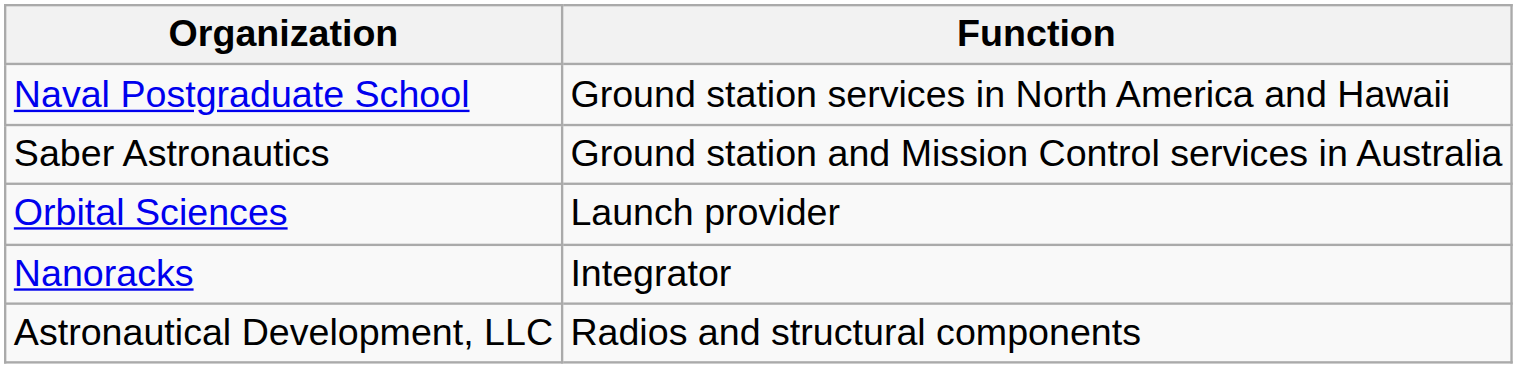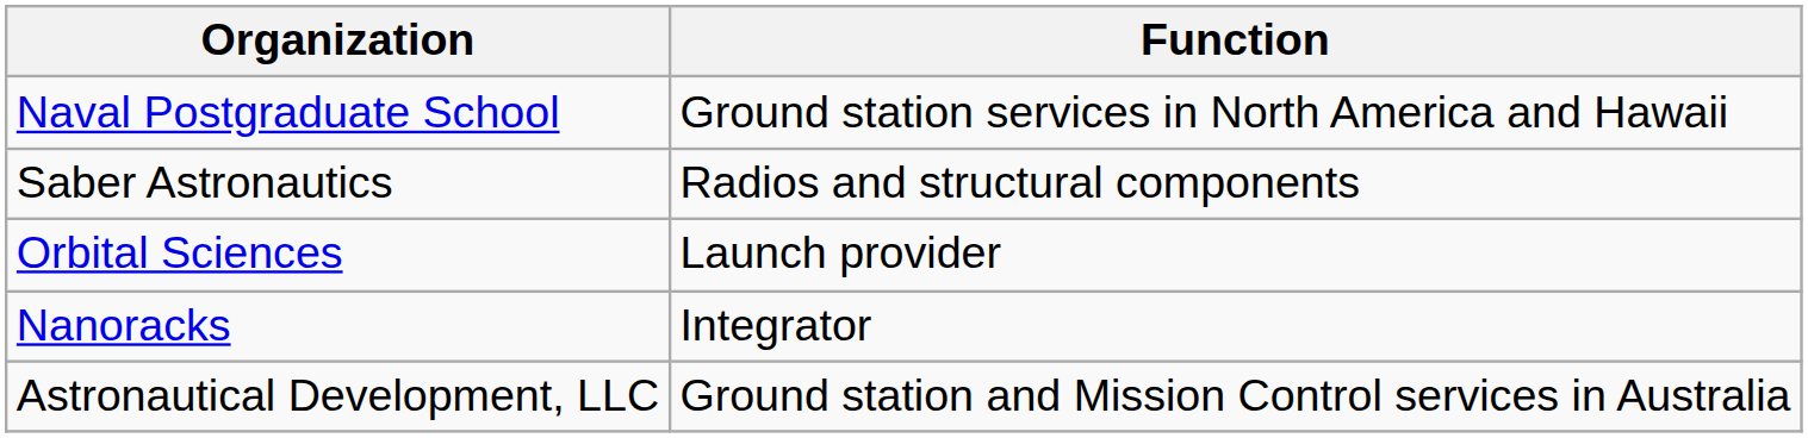Saber Astronautics | Function: Ground station and Mission Control services in Australia -> Radios and structural components
Astronautical Development, LLC | Function: Radios and structural components -> Ground station and Mission Control services in Australia
